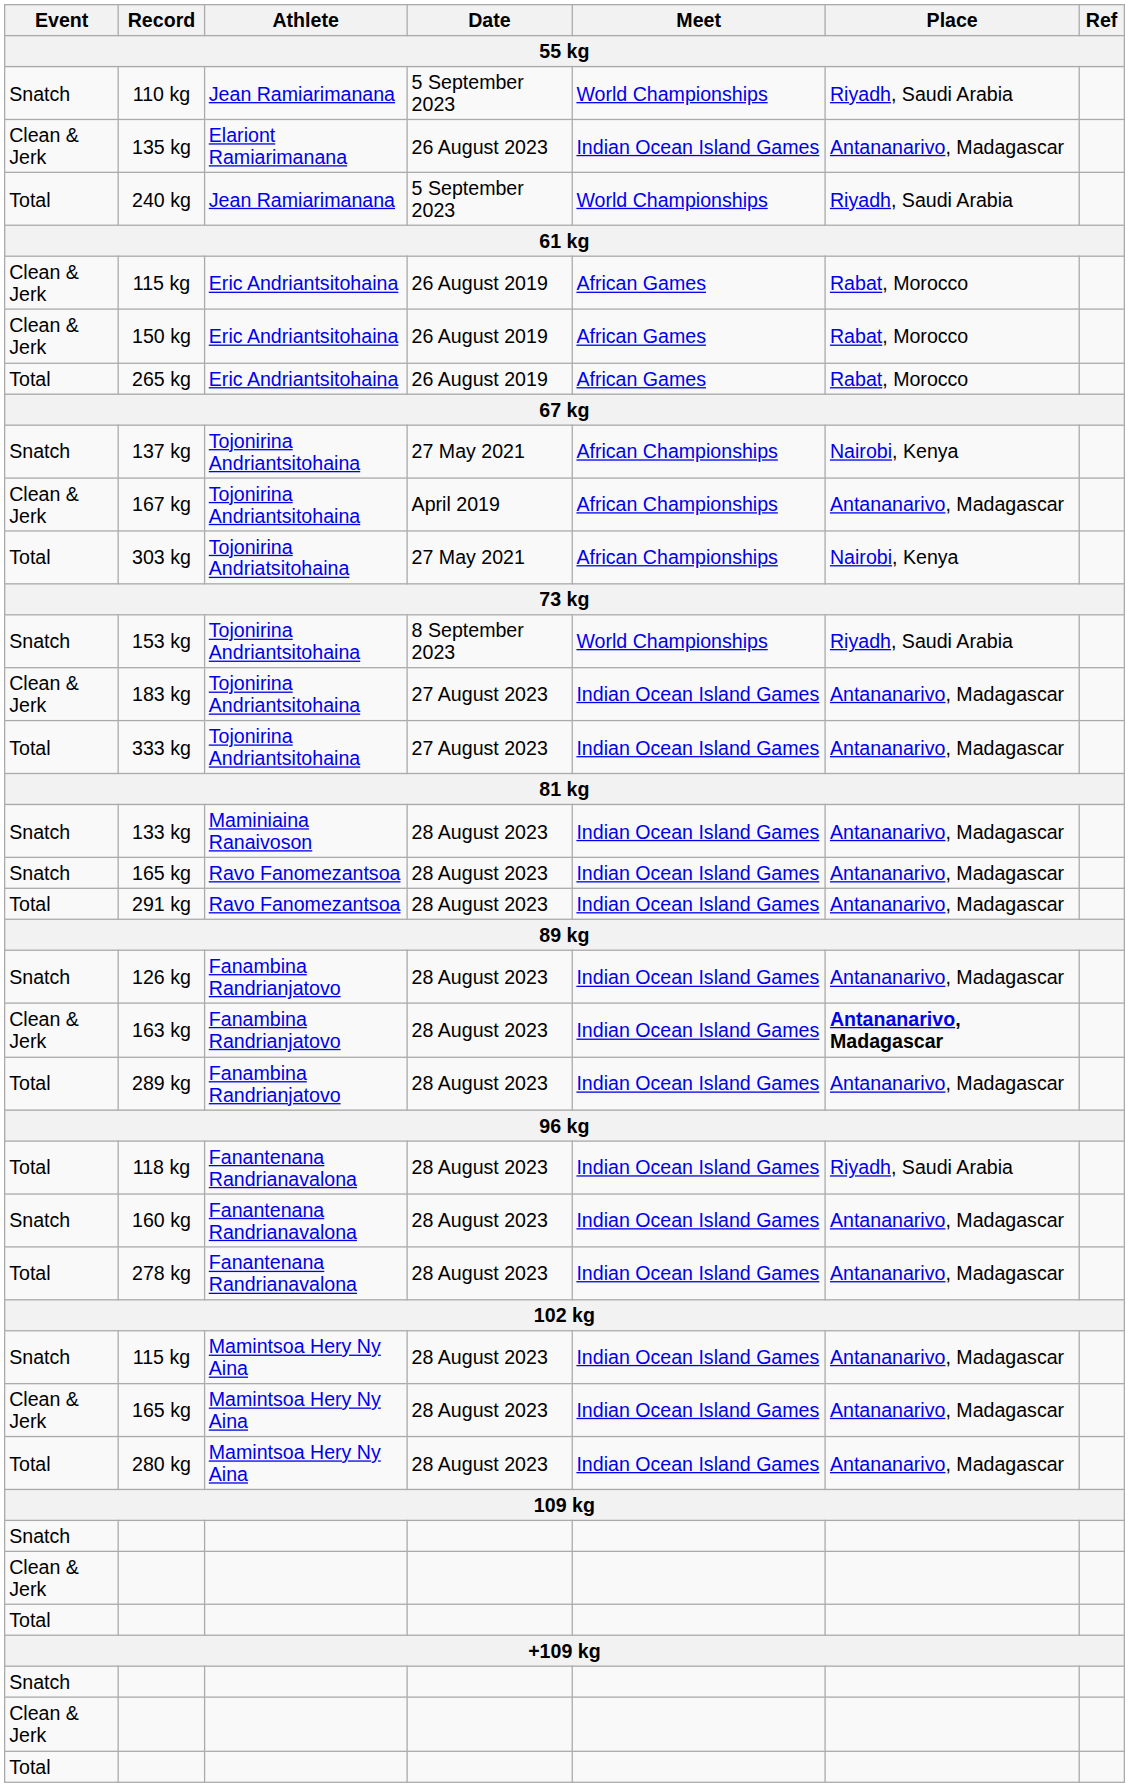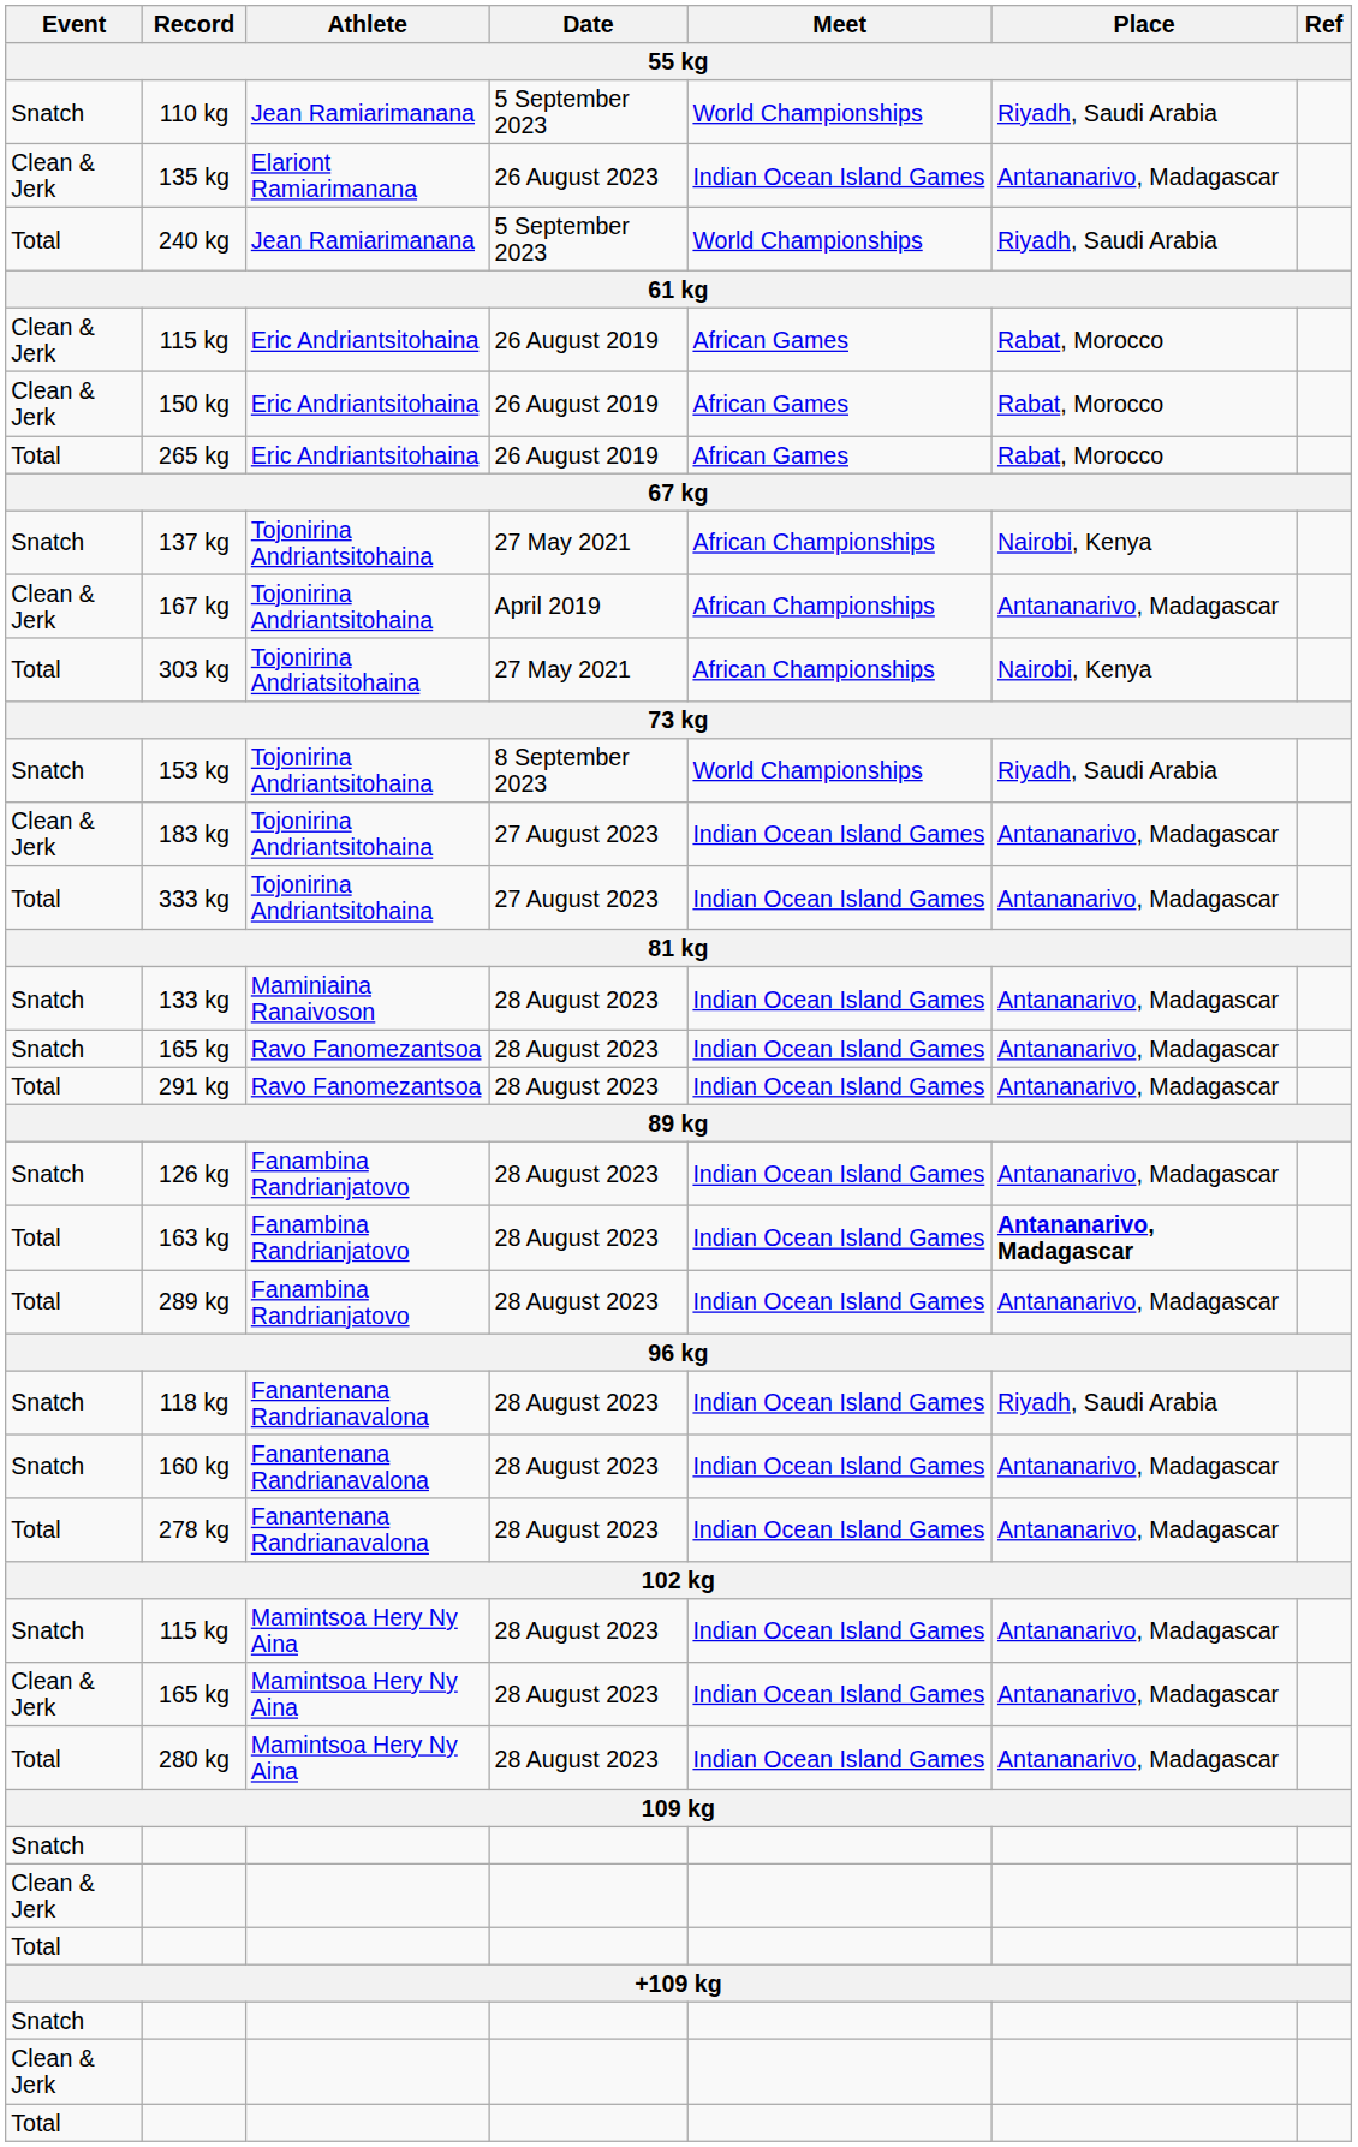163 kg | Event: Clean & Jerk -> Total
118 kg | Event: Total -> Snatch
